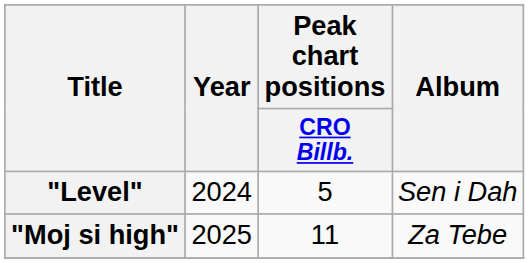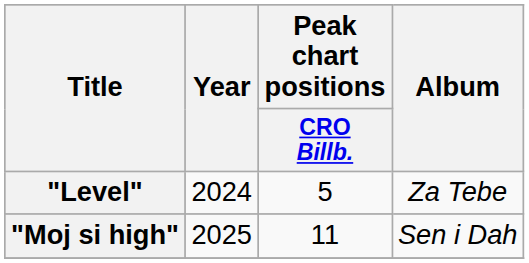"Level" | Album: Sen i Dah -> Za Tebe
"Moj si high" | Album: Za Tebe -> Sen i Dah
